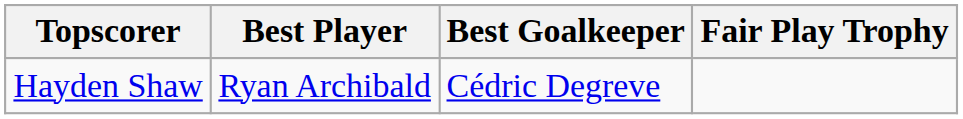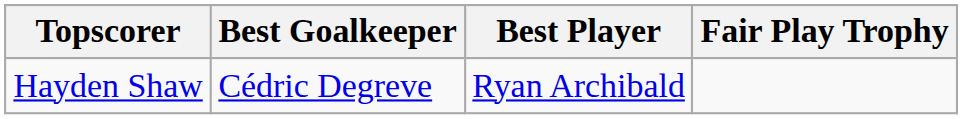columns swapped: Best Player <-> Best Goalkeeper
